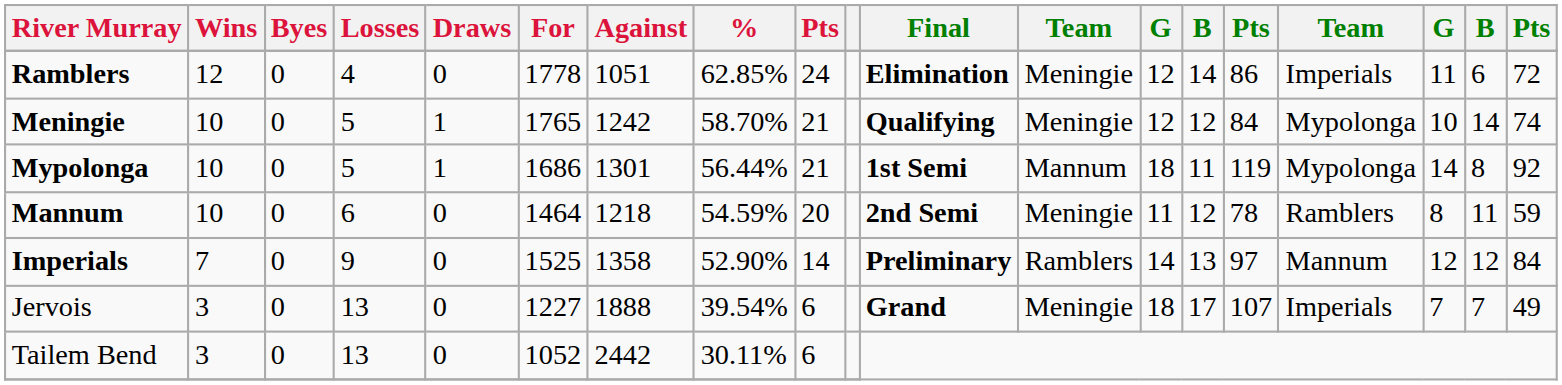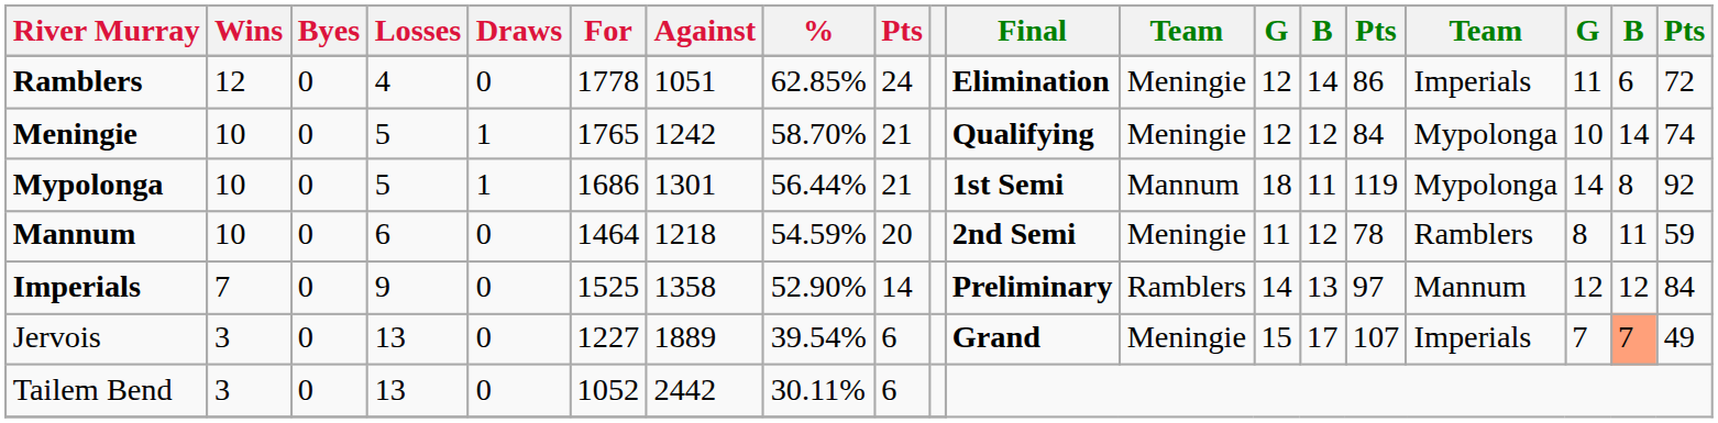Jervois | Against: 1888 -> 1889
Jervois | column 13: 18 -> 15
Jervois | column 18: no background -> lightsalmon background
